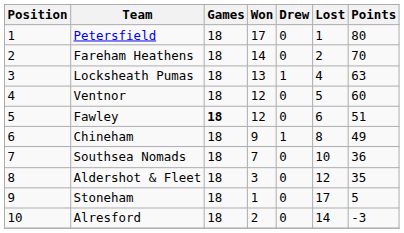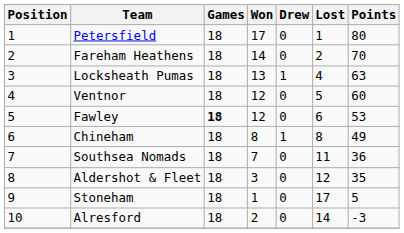Fawley | Points: 51 -> 53
Chineham | Won: 9 -> 8
Southsea Nomads | Lost: 10 -> 11
